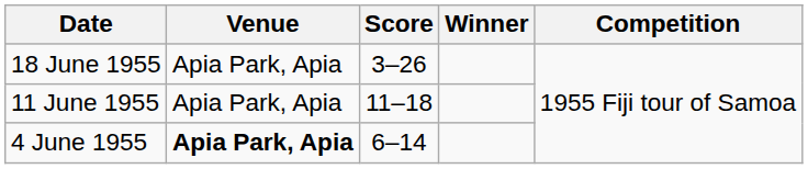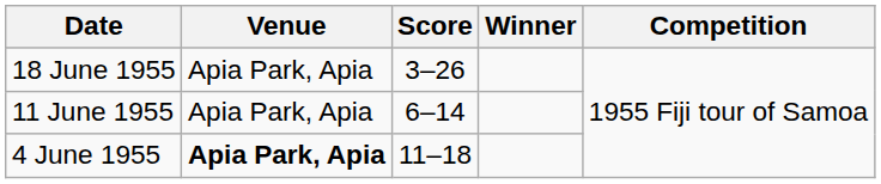11 June 1955 | Score: 11–18 -> 6–14
4 June 1955 | Score: 6–14 -> 11–18
